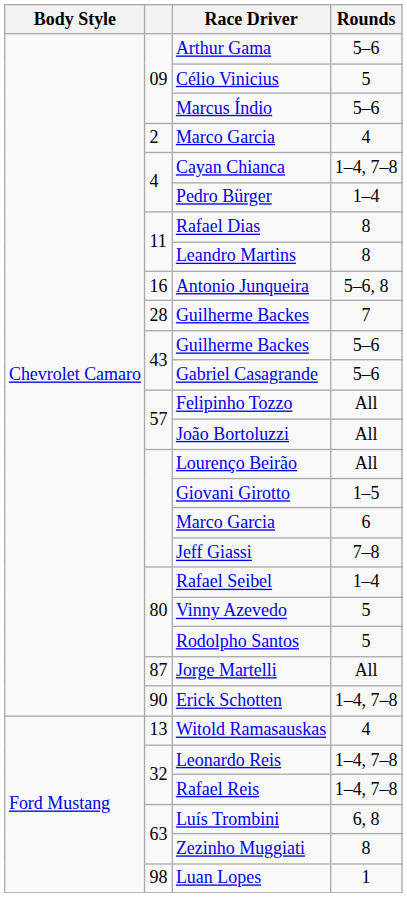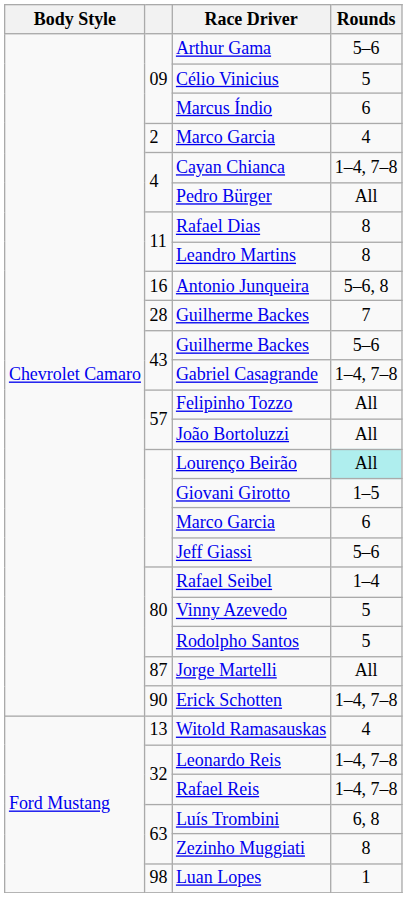Marcus Índio | Rounds: 5–6 -> 6
Pedro Bürger | Rounds: 1–4 -> All
Gabriel Casagrande | Rounds: 5–6 -> 1–4, 7–8
Lourenço Beirão | Rounds: no background -> paleturquoise background
Jeff Giassi | Rounds: 7–8 -> 5–6
